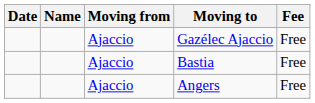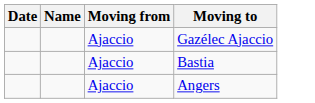- column: Fee | Free | Free | Free
